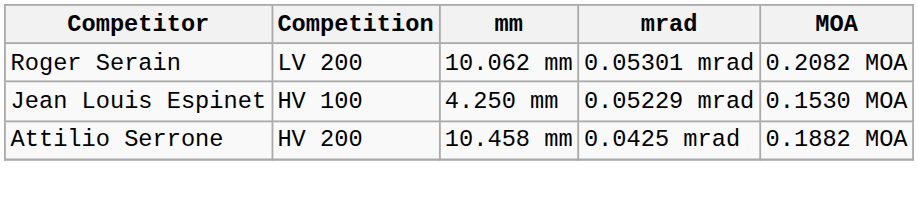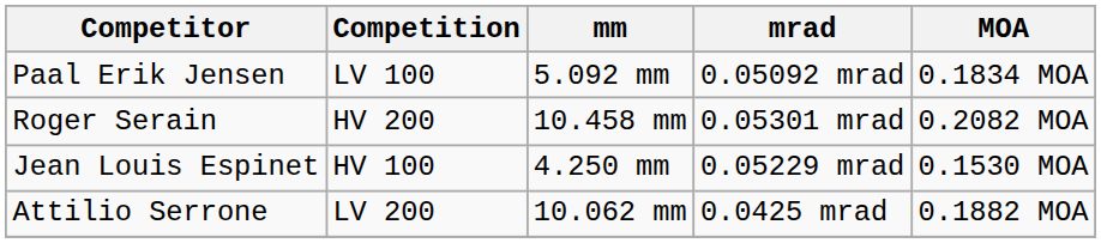+ row: Paal Erik Jensen | LV 100 | 5.092 mm | 0.05092 mrad | 0.1834 MOA
Roger Serain | Competition: LV 200 -> HV 200
Roger Serain | mm: 10.062 mm -> 10.458 mm
Attilio Serrone | Competition: HV 200 -> LV 200
Attilio Serrone | mm: 10.458 mm -> 10.062 mm
